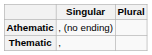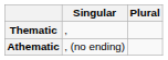rows swapped: Athematic <-> Thematic
